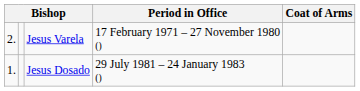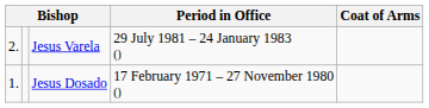Jesus Varela | Period in Office: 17 February 1971 – 27 November 1980 () -> 29 July 1981 – 24 January 1983 ()
Jesus Dosado | Period in Office: 29 July 1981 – 24 January 1983 () -> 17 February 1971 – 27 November 1980 ()
